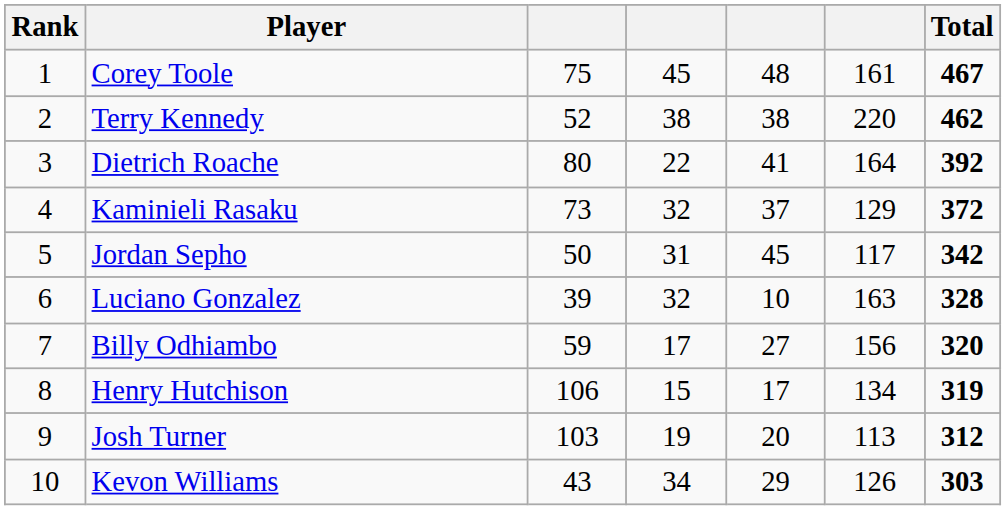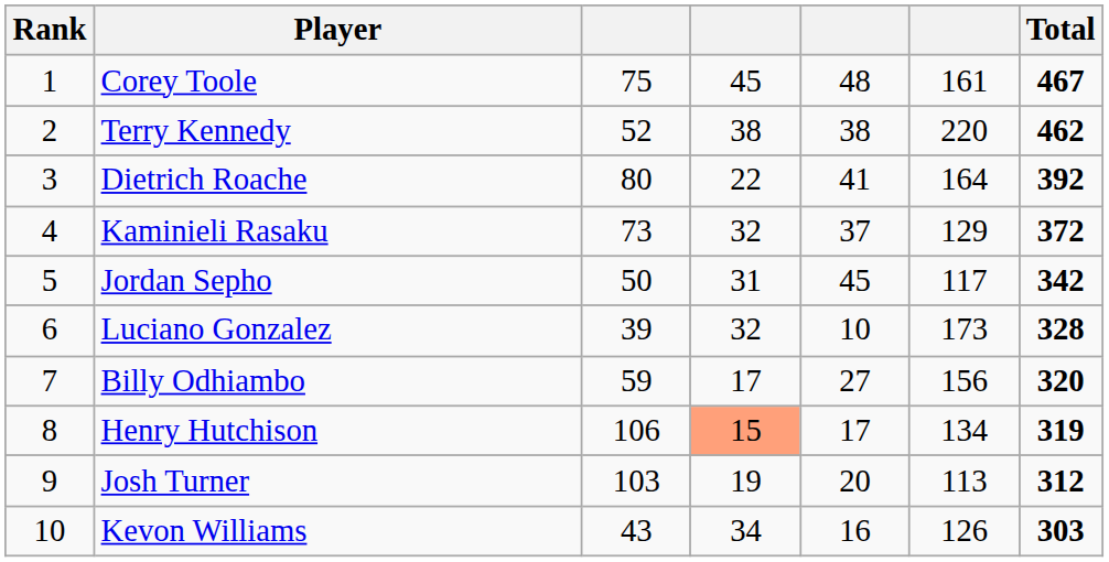Luciano Gonzalez | column 6: 163 -> 173
Henry Hutchison | column 4: no background -> lightsalmon background
Kevon Williams | column 5: 29 -> 16
